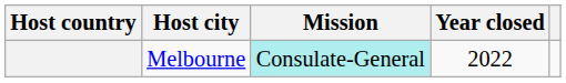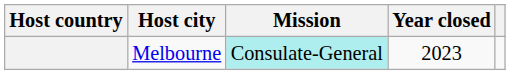Melbourne | Year closed: 2022 -> 2023
